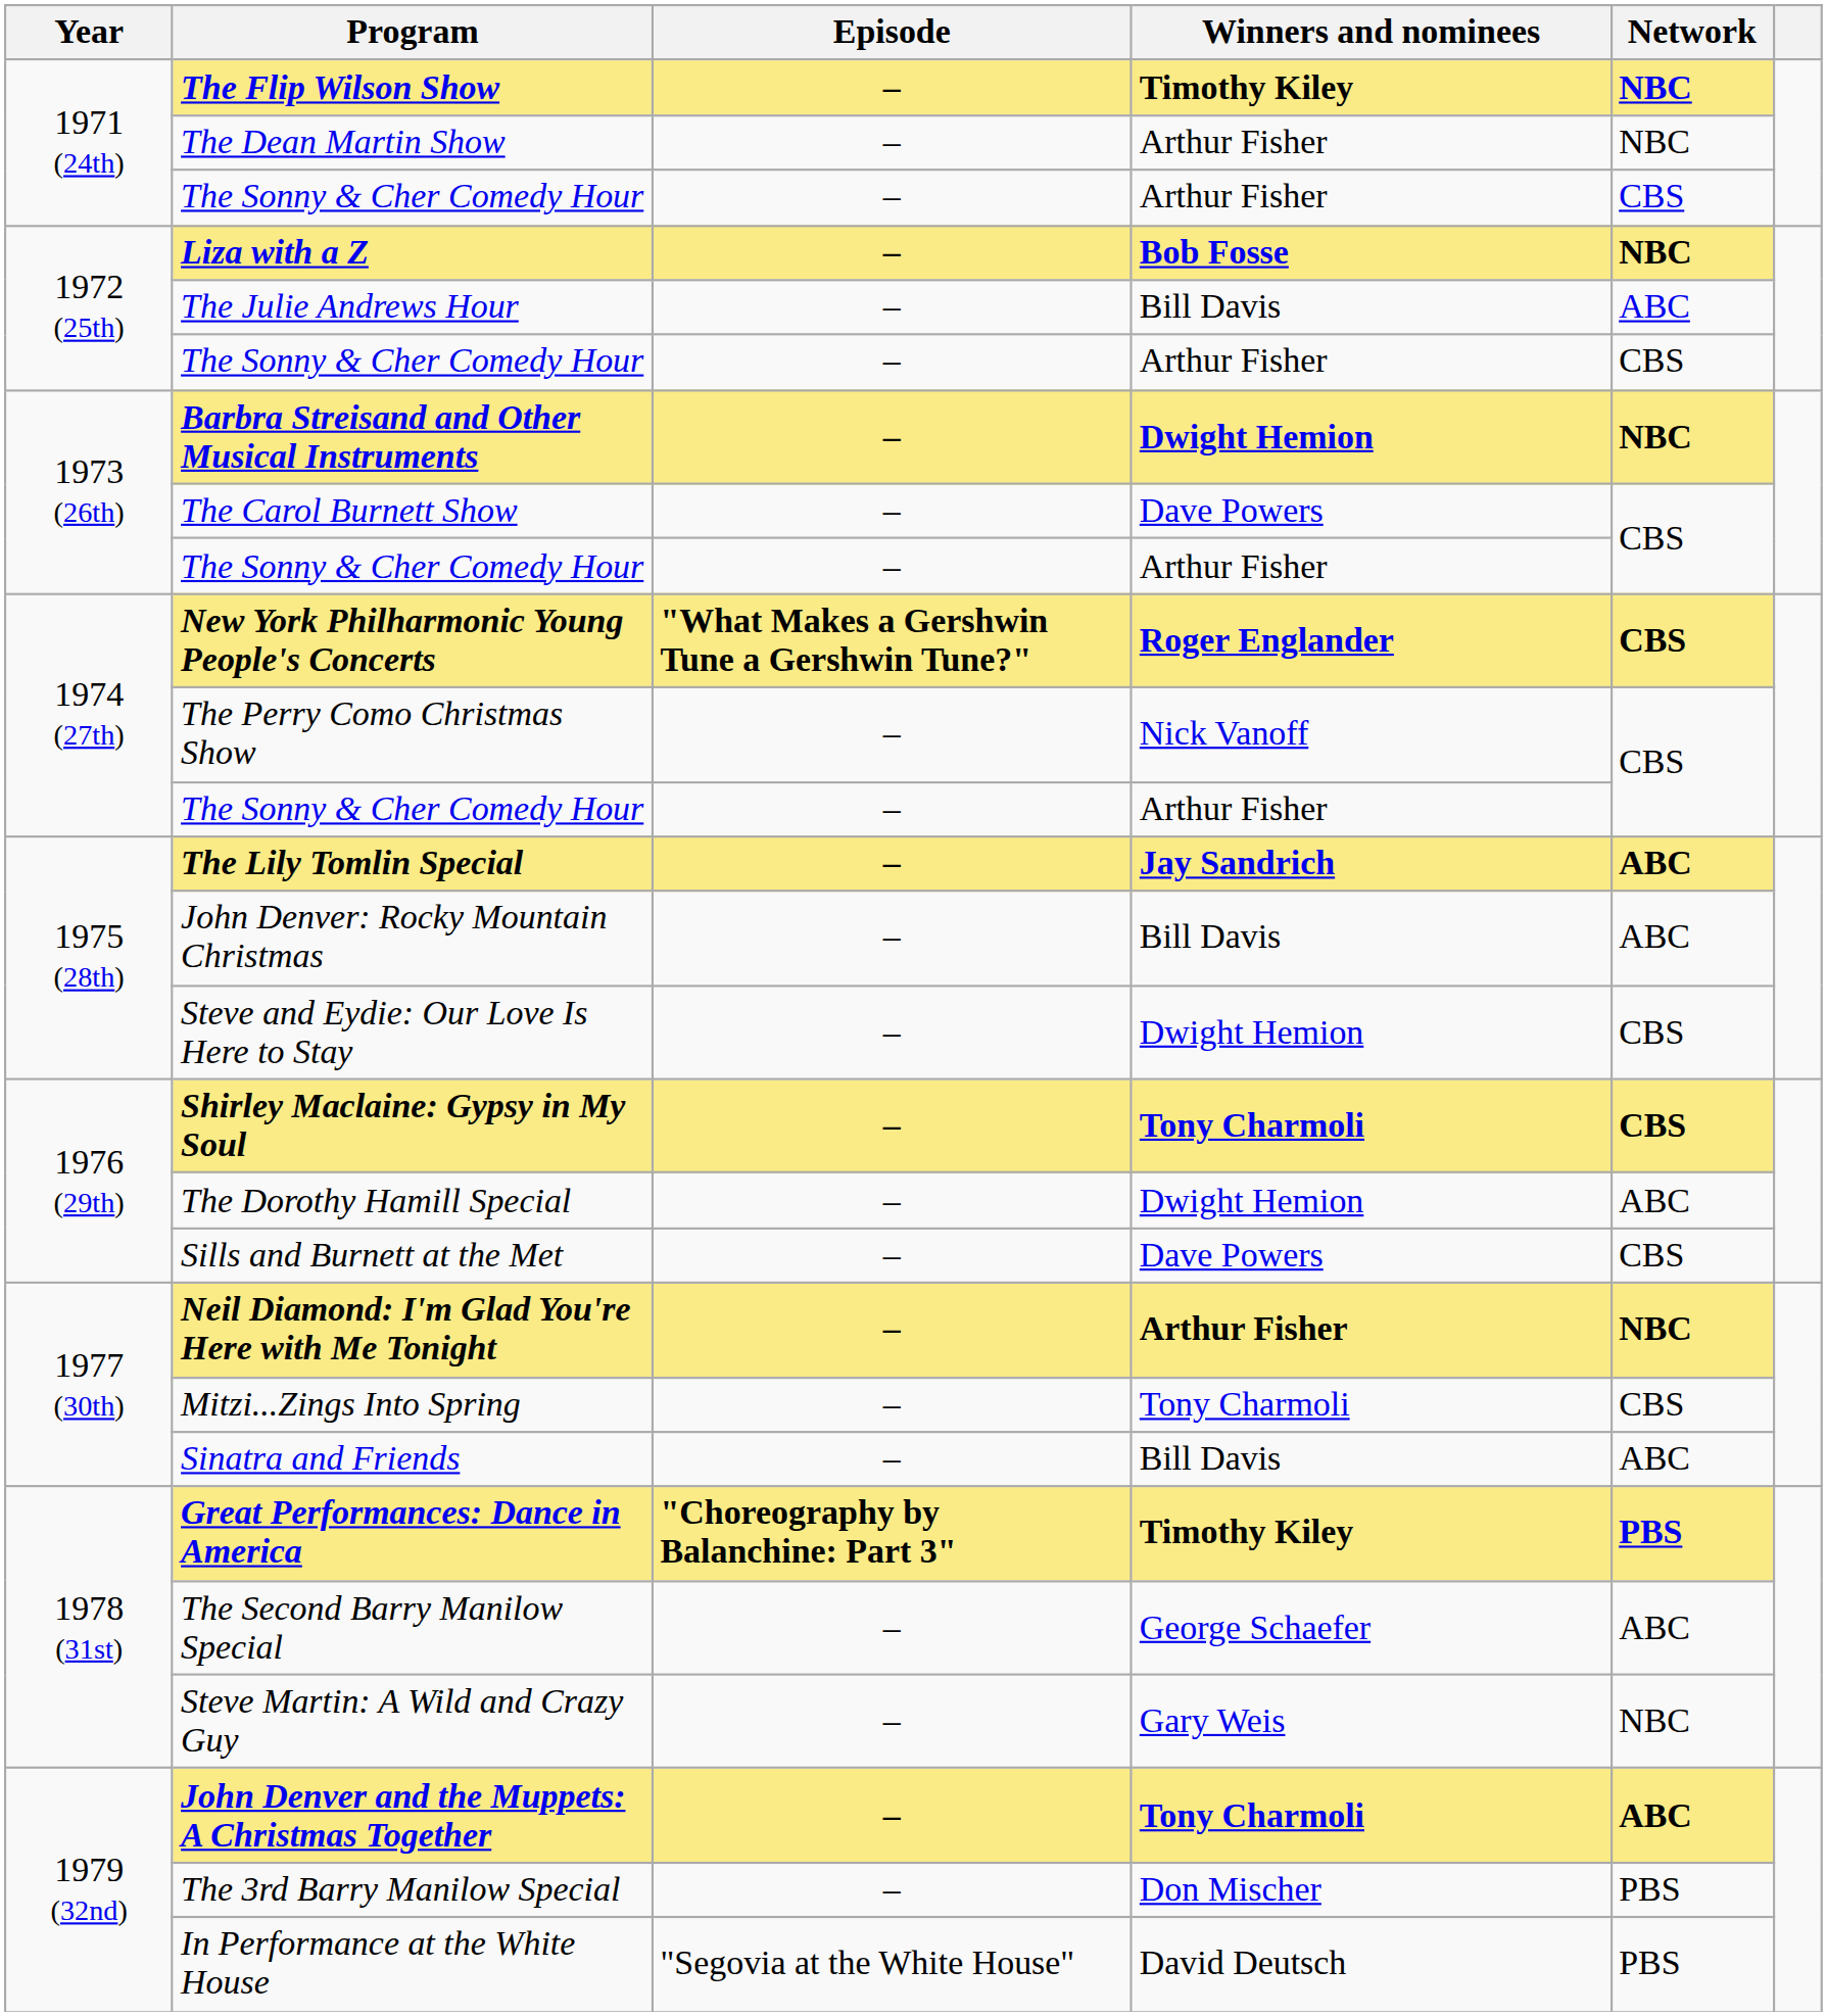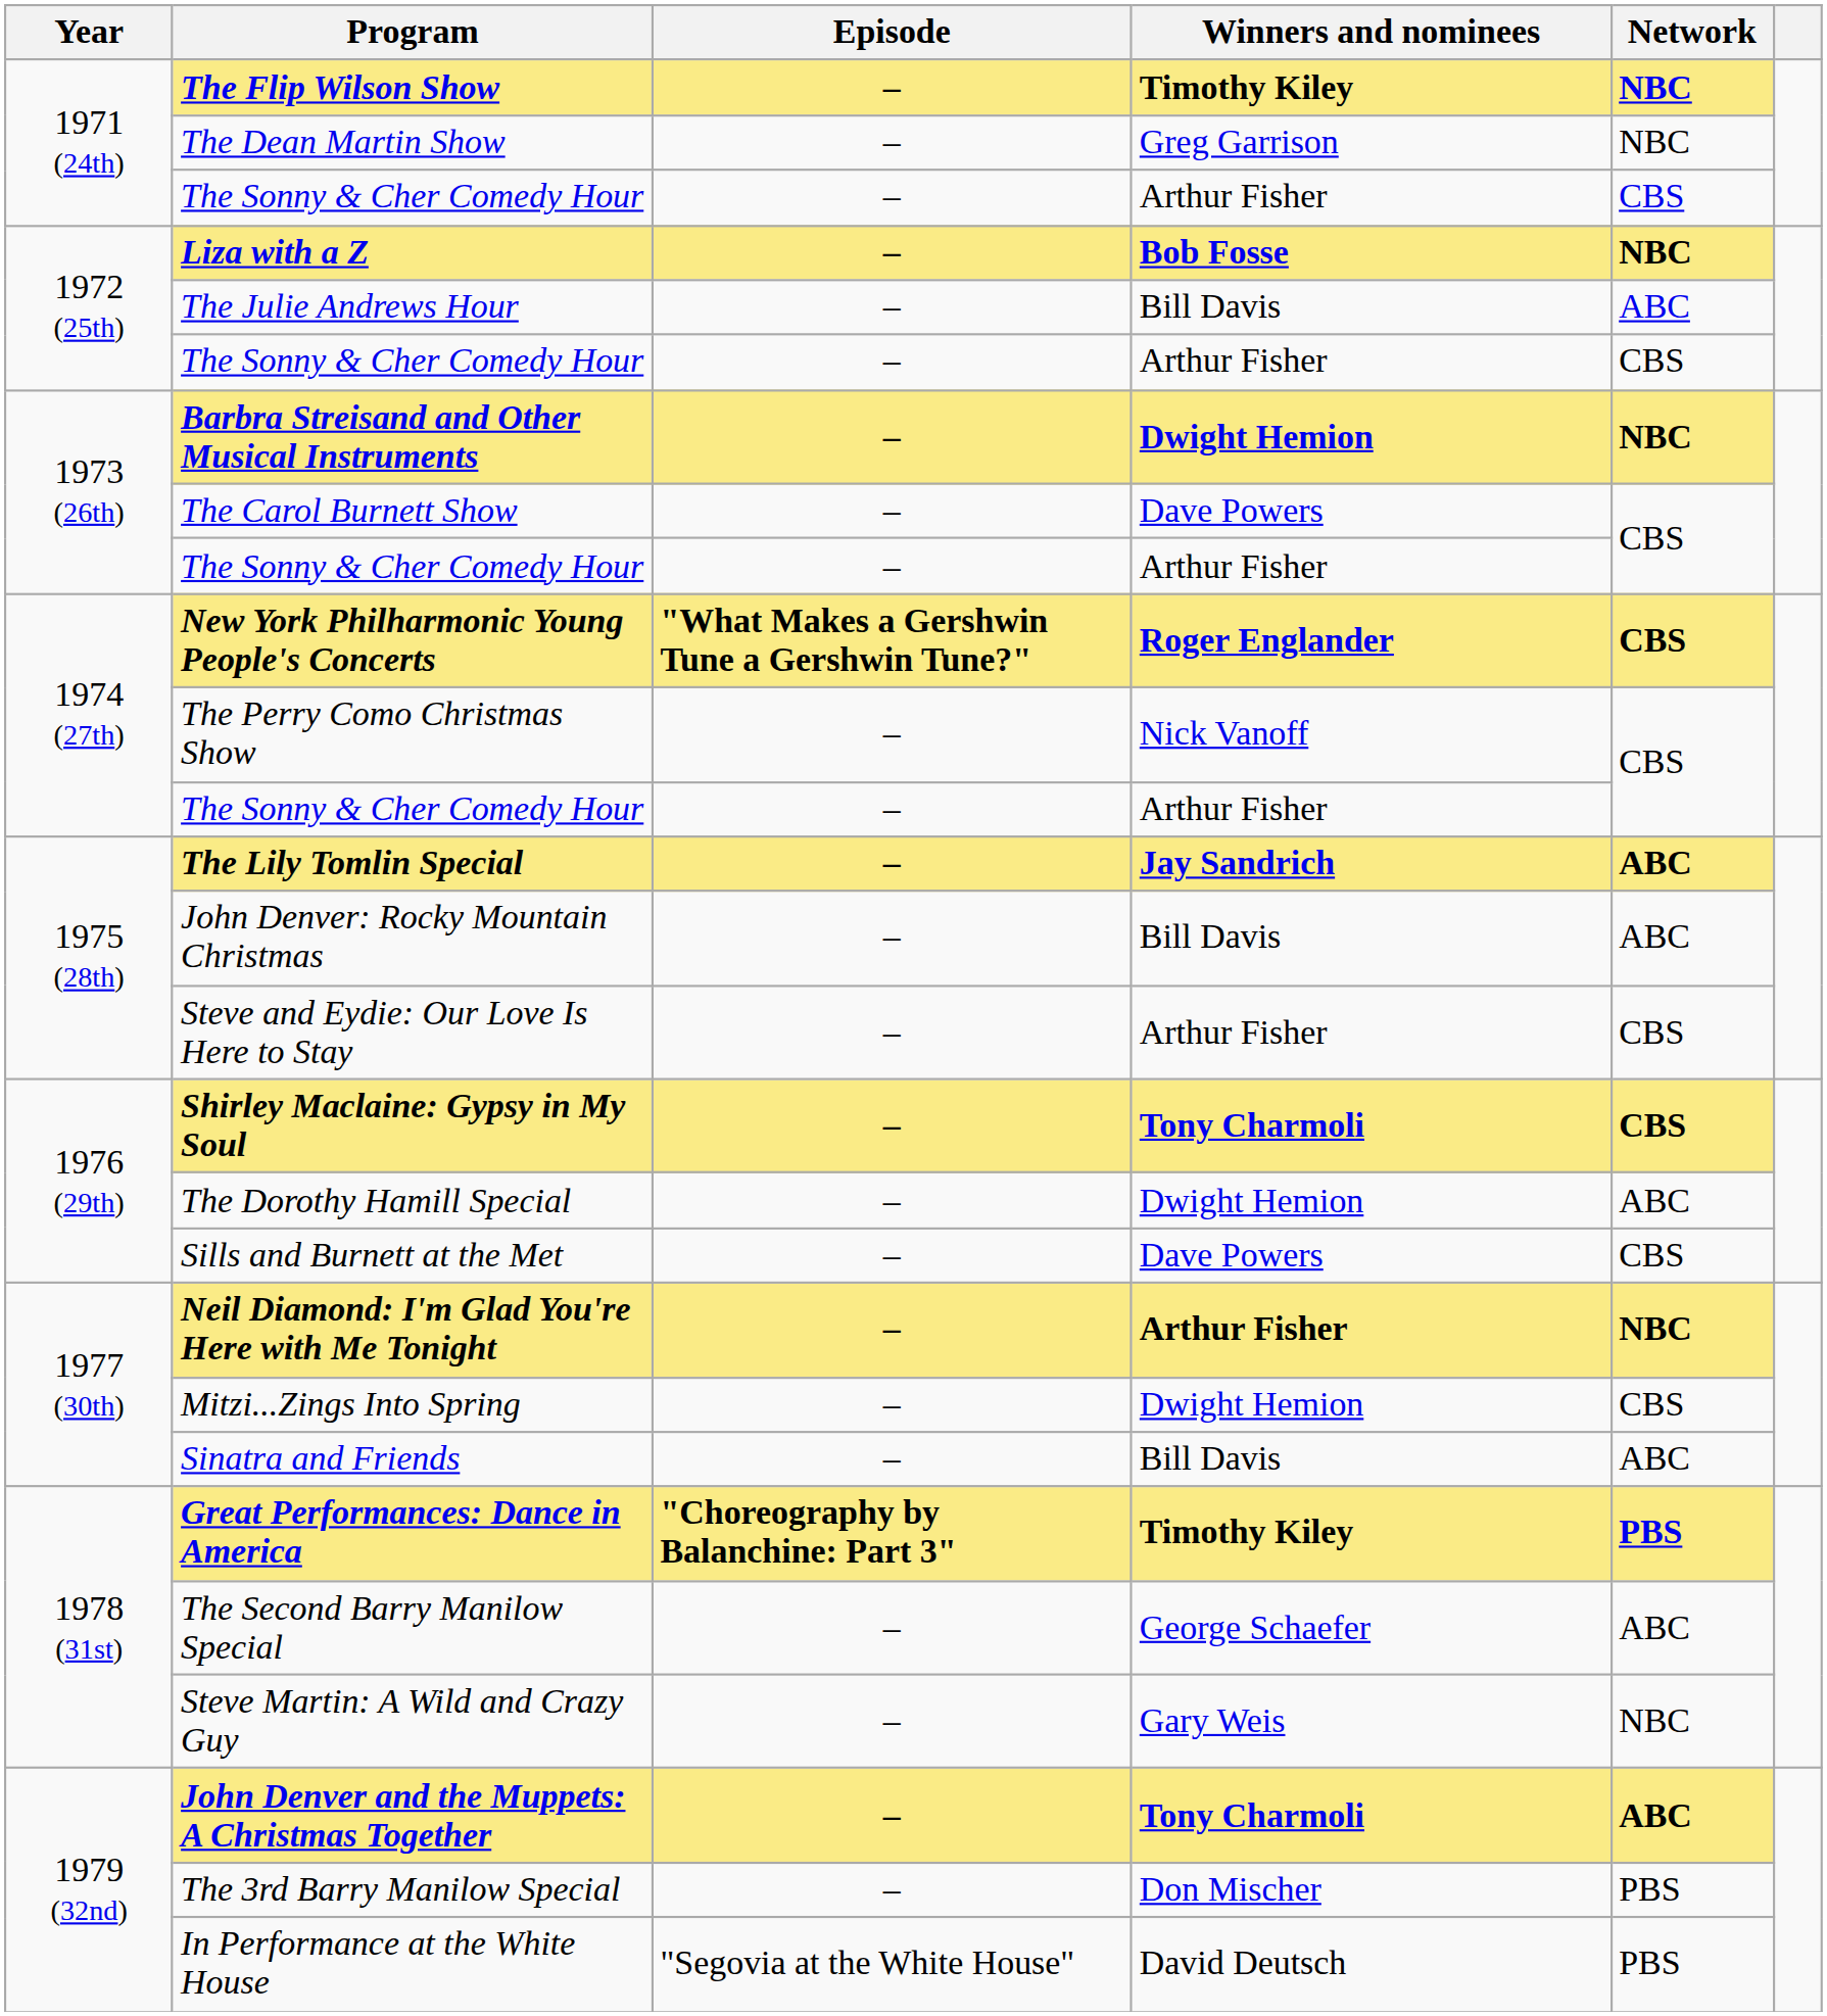The Dean Martin Show | Winners and nominees: Arthur Fisher -> Greg Garrison
Steve and Eydie: Our Love Is Here to Stay | Winners and nominees: Dwight Hemion -> Arthur Fisher
Mitzi...Zings Into Spring | Winners and nominees: Tony Charmoli -> Dwight Hemion
